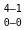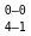rows swapped: 0–0 <-> 4–1
